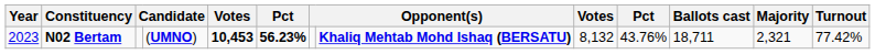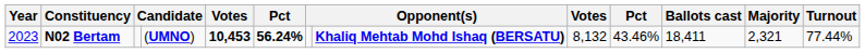N02 Bertam | column 6: 56.23% -> 56.24%
N02 Bertam | column 10: 43.76% -> 43.46%
N02 Bertam | Ballots cast: 18,711 -> 18,411
N02 Bertam | Turnout: 77.42% -> 77.44%
